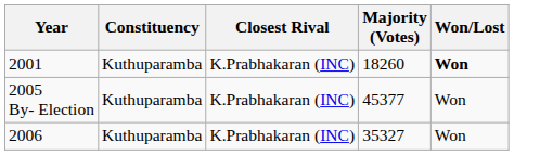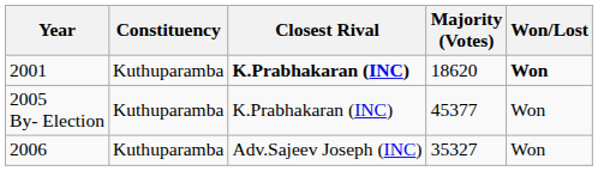2001 | Closest Rival: normal -> bold
2001 | Majority (Votes): 18260 -> 18620
2006 | Closest Rival: K.Prabhakaran (INC) -> Adv.Sajeev Joseph (INC)
